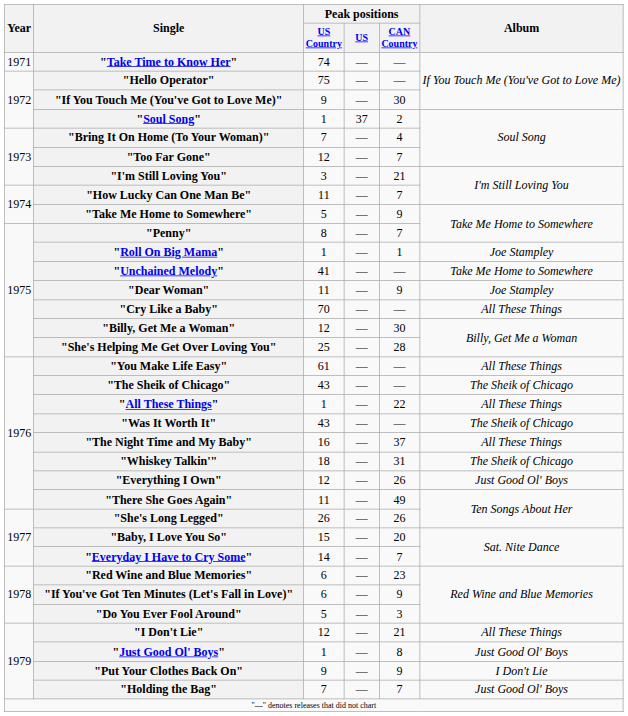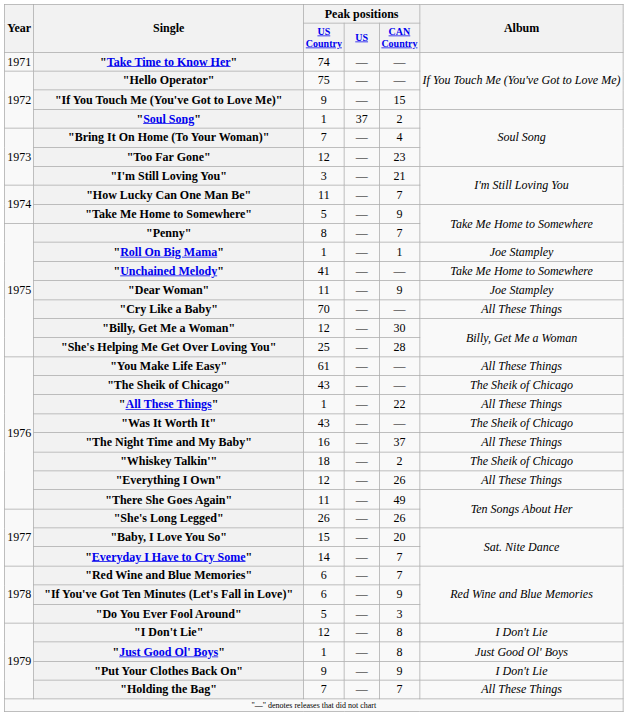"If You Touch Me (You've Got to Love Me)" | Peak positions / CAN Country: 30 -> 15
"Too Far Gone" | Peak positions / CAN Country: 7 -> 23
"Whiskey Talkin'" | Peak positions / CAN Country: 31 -> 2
"Everything I Own" | Album: Just Good Ol' Boys -> All These Things
"Red Wine and Blue Memories" | Peak positions / CAN Country: 23 -> 7
"I Don't Lie" | Peak positions / CAN Country: 21 -> 8
"I Don't Lie" | Album: All These Things -> I Don't Lie
"Holding the Bag" | Album: Just Good Ol' Boys -> All These Things
